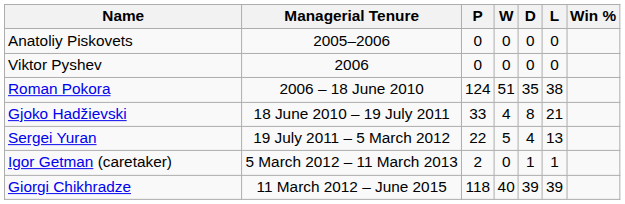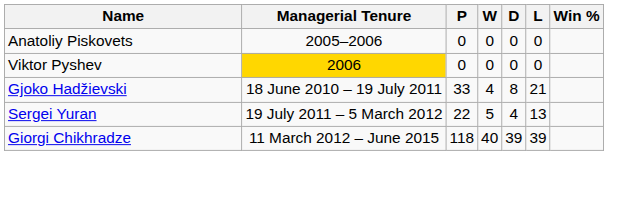Viktor Pyshev | Managerial Tenure: no background -> gold background
- row: Roman Pokora | 2006 – 18 June 2010 | 124 | 51 | 35 | 38
- row: Igor Getman (caretaker) | 5 March 2012 – 11 March 2013 | 2 | 0 | 1 | 1
